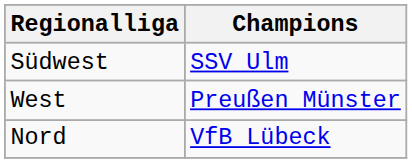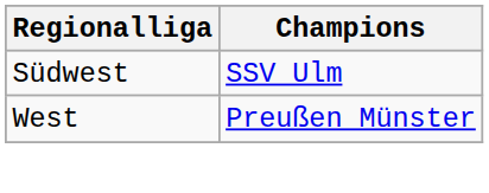- row: Nord | VfB Lübeck
